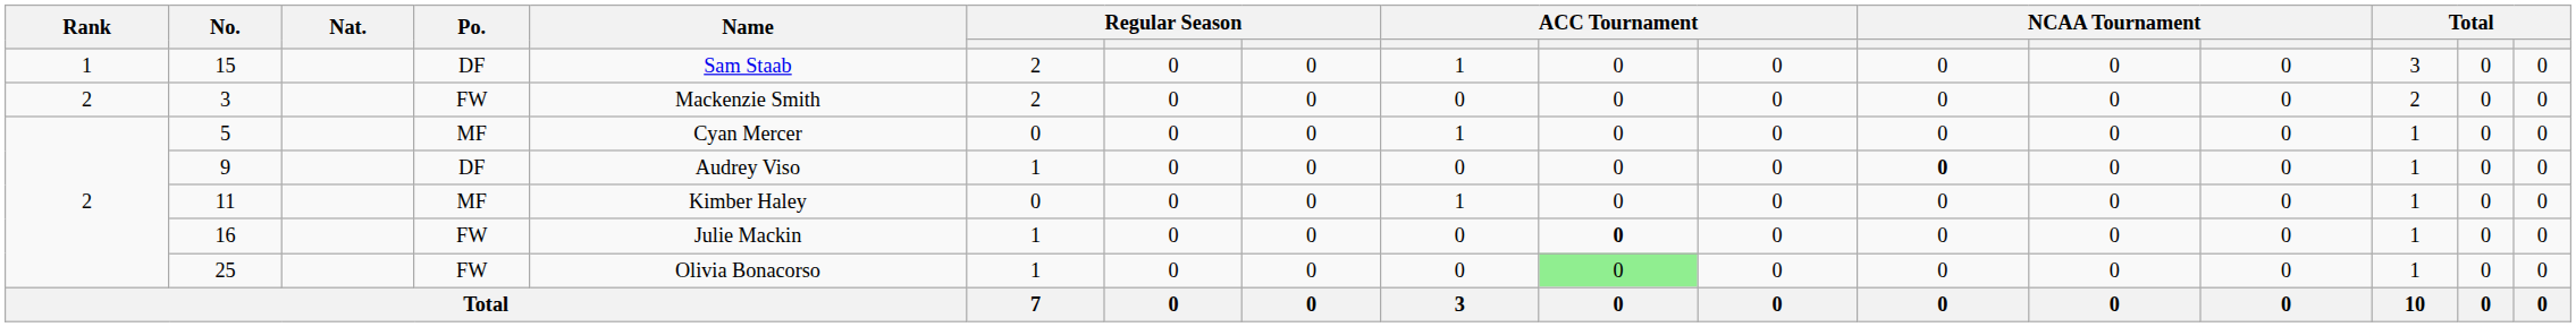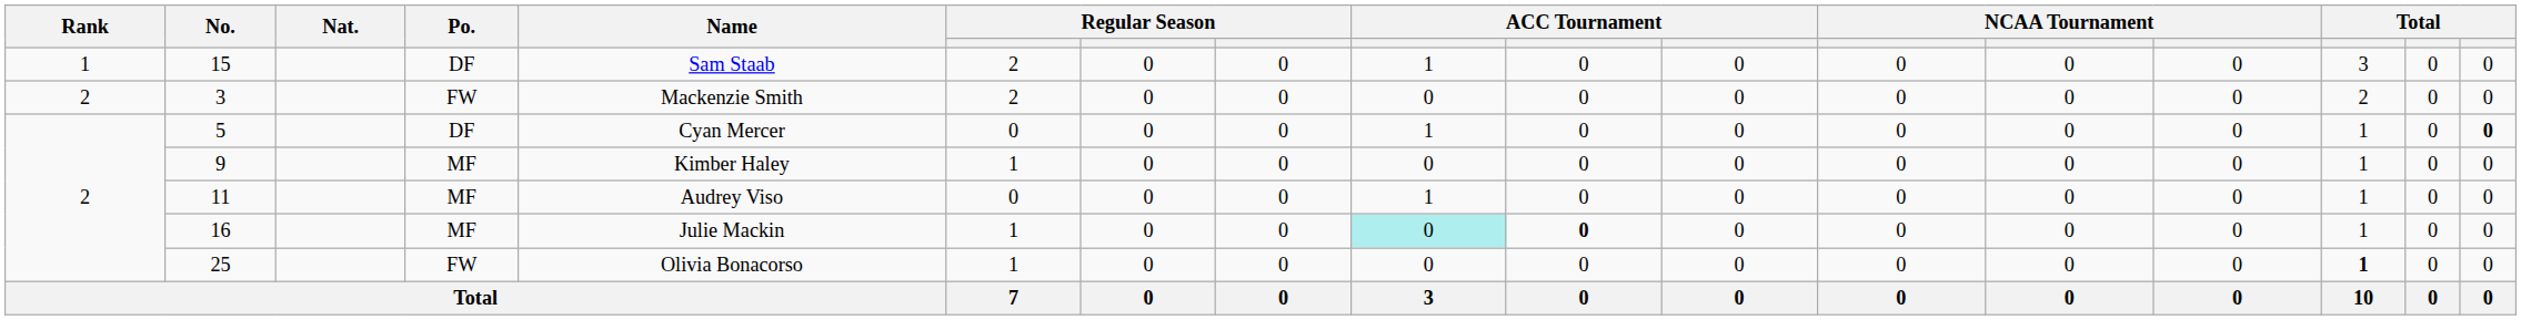5 | Po.: MF -> DF
5 | column 17: normal -> bold
9 | Po.: DF -> MF
9 | Name: Audrey Viso -> Kimber Haley
9 | column 12: bold -> normal
11 | Name: Kimber Haley -> Audrey Viso
16 | Po.: FW -> MF
16 | column 9: no background -> paleturquoise background
25 | column 10: lightgreen background -> no background
25 | column 15: normal -> bold
